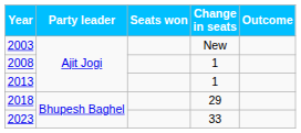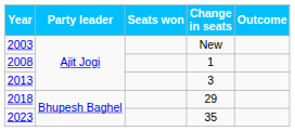2013 | Change in seats: 1 -> 3
2023 | Change in seats: 33 -> 35
